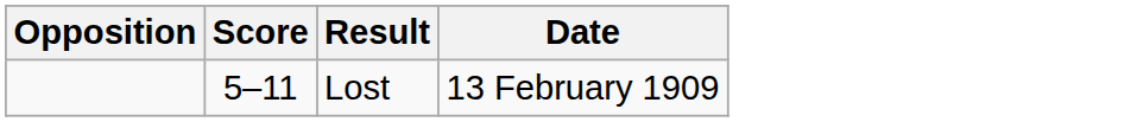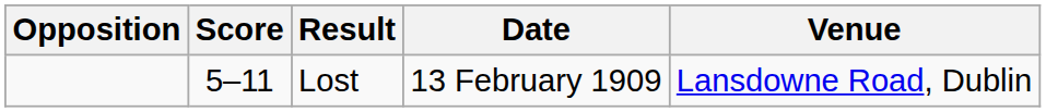+ column: Venue | Lansdowne Road, Dublin
